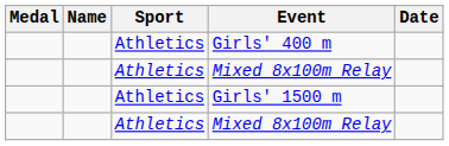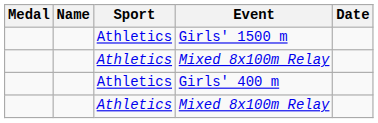rows swapped: Girls' 400 m <-> Girls' 1500 m
